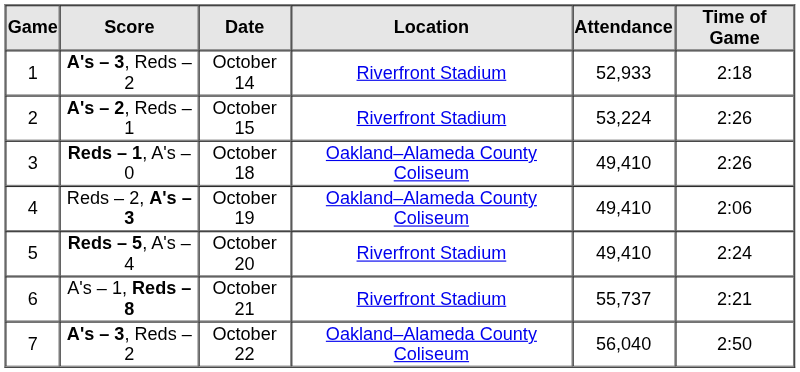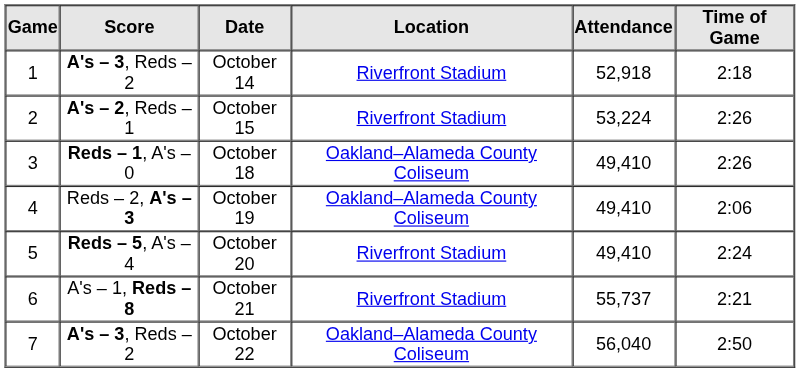October 14 | Attendance: 52,933 -> 52,918
